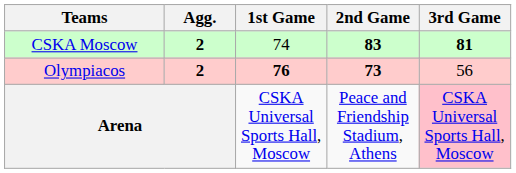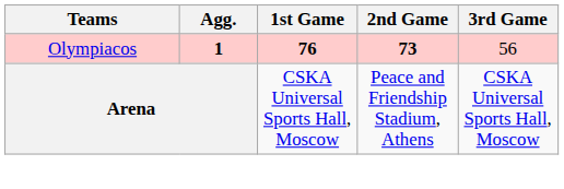- row: CSKA Moscow | 2 | 74 | 83 | 81
Olympiacos | Agg.: 2 -> 1
Arena | 3rd Game: pink background -> no background
